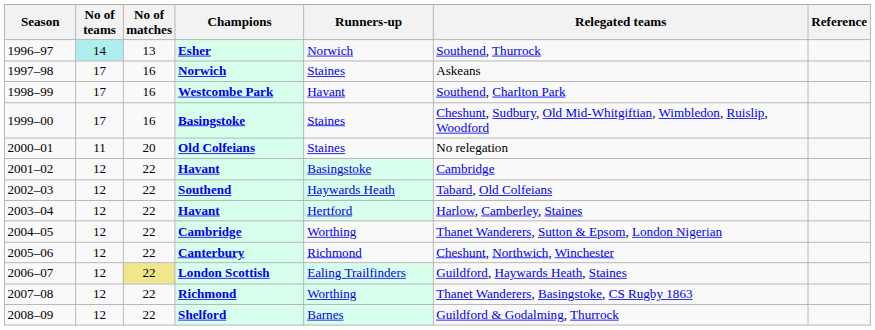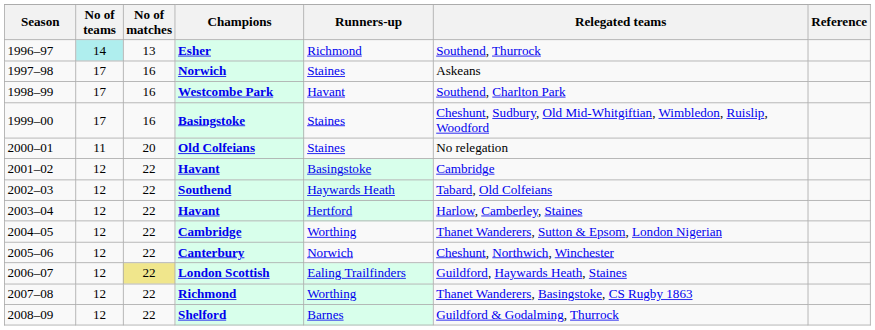Esher | Runners-up: Norwich -> Richmond
Canterbury | Runners-up: Richmond -> Norwich
